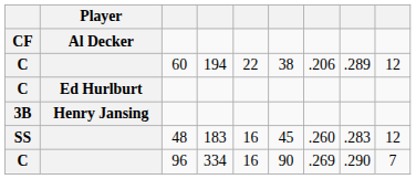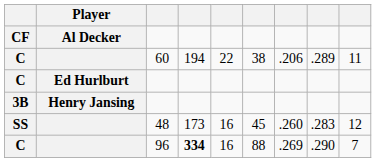C / 60 | column 9: 12 -> 11
SS | column 4: 183 -> 173
C / 96 | column 4: normal -> bold
C / 96 | column 6: 90 -> 88
